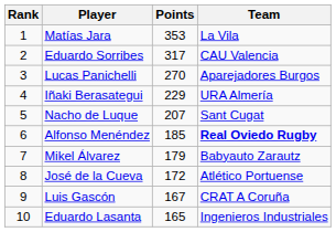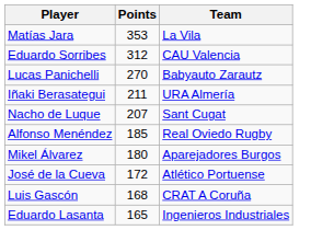- column: Rank | 1 | 2 | 3 | 4 | 5 | 6 | 7 | 8 | 9 | 10
Eduardo Sorribes | Points: 317 -> 312
Lucas Panichelli | Team: Aparejadores Burgos -> Babyauto Zarautz
Iñaki Berasategui | Points: 229 -> 211
Alfonso Menéndez | Team: bold -> normal
Mikel Álvarez | Points: 179 -> 180
Mikel Álvarez | Team: Babyauto Zarautz -> Aparejadores Burgos
Luis Gascón | Points: 167 -> 168
